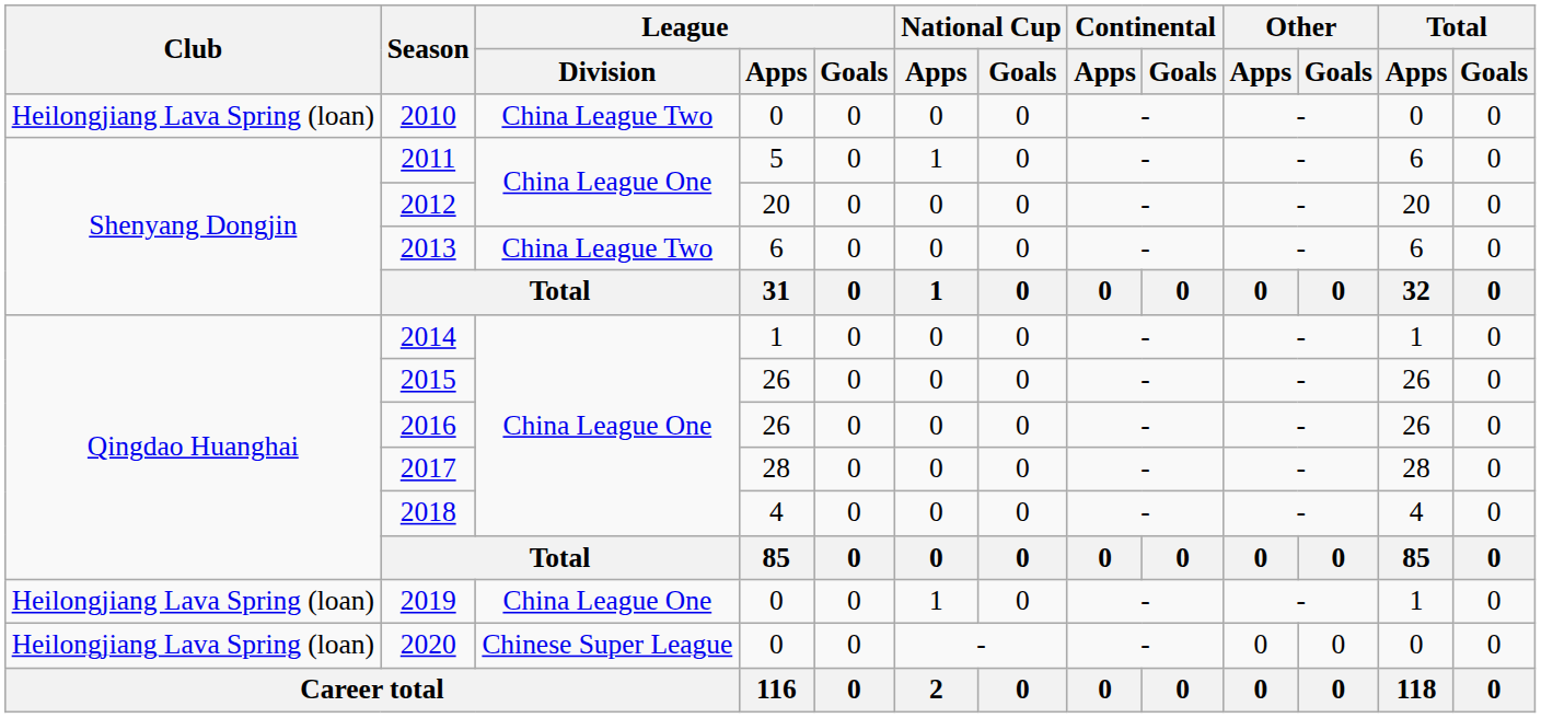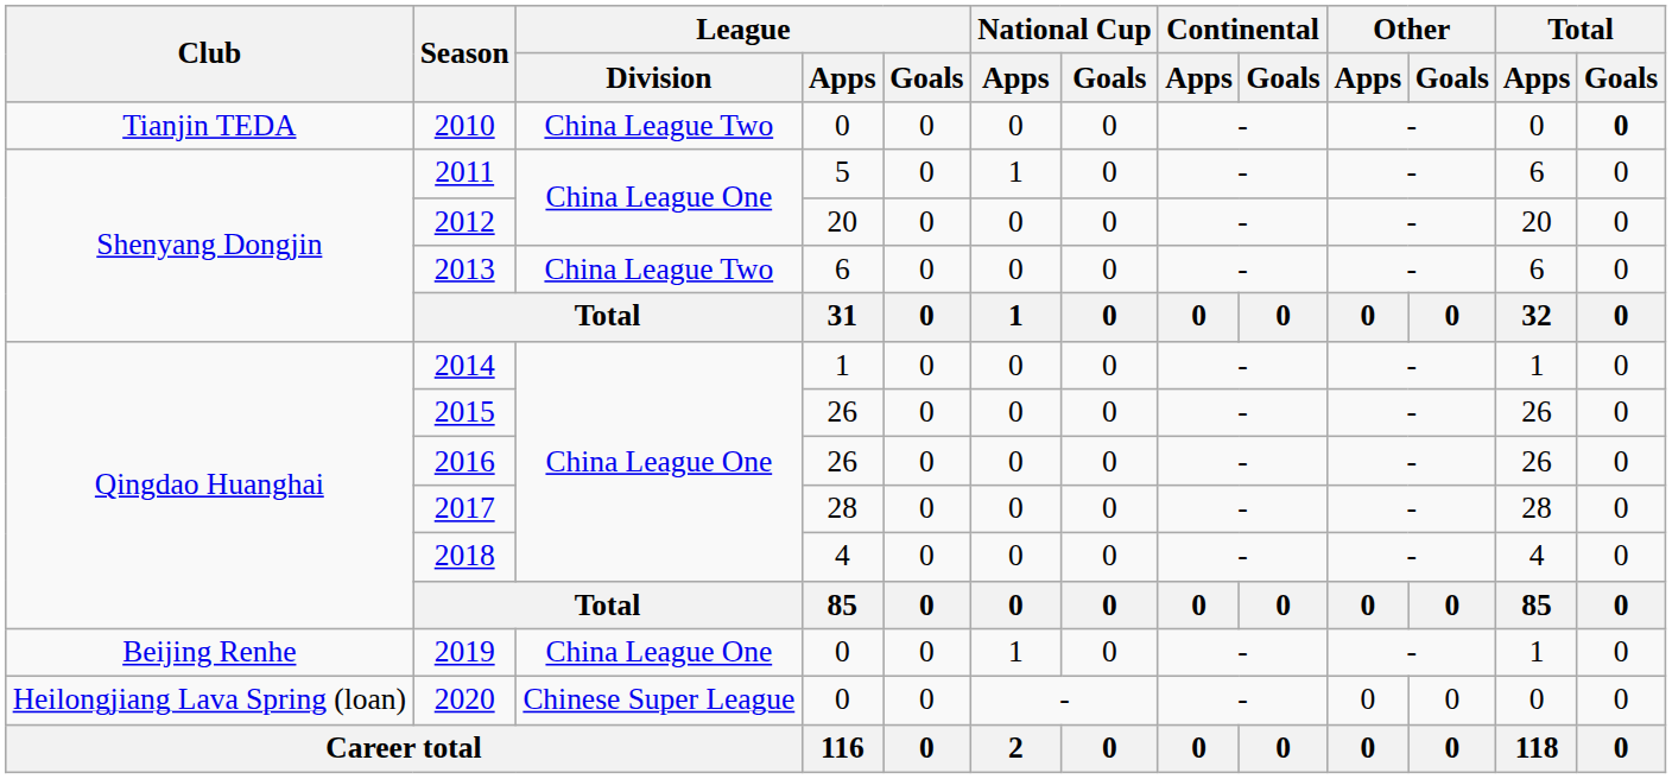2010 | Club: Heilongjiang Lava Spring (loan) -> Tianjin TEDA
2010 | Total / Goals: normal -> bold
2019 | Club: Heilongjiang Lava Spring (loan) -> Beijing Renhe
